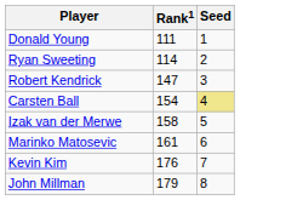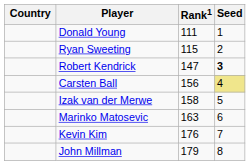+ column: Country
Ryan Sweeting | Rank1: 114 -> 115
Robert Kendrick | Seed: normal -> bold
Carsten Ball | Rank1: 154 -> 156
Marinko Matosevic | Rank1: 161 -> 163
